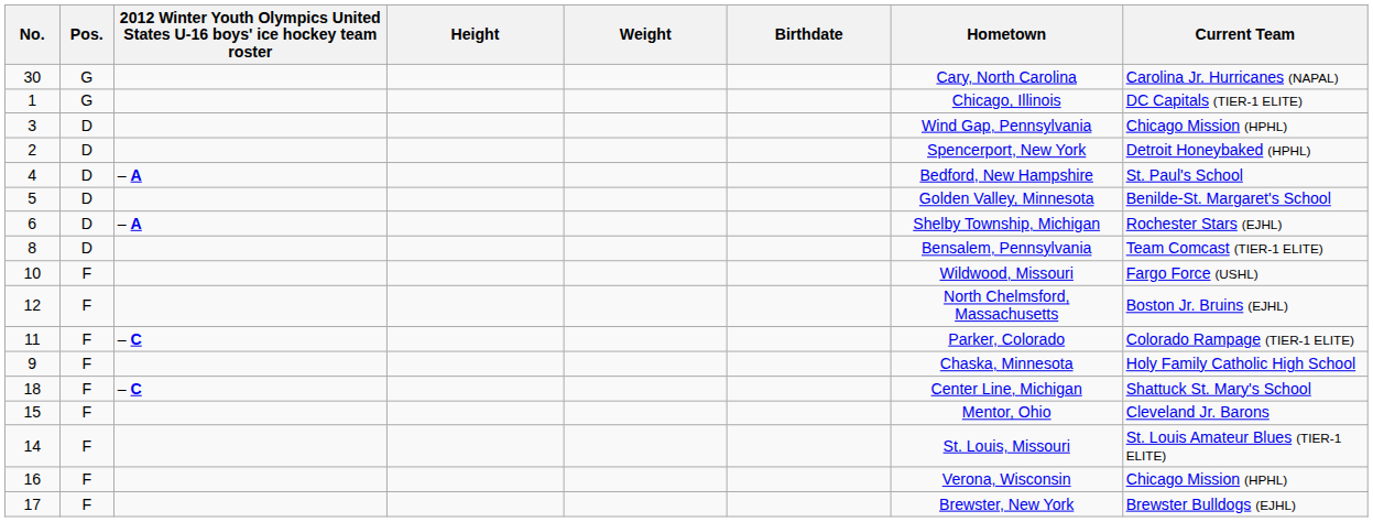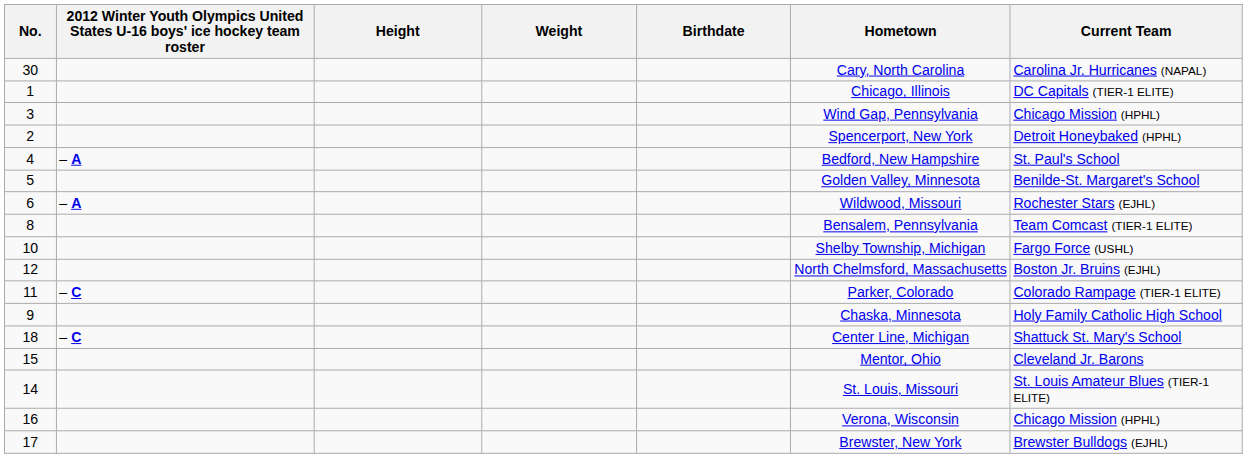- column: Pos. | G | G | D | D | D | D | D | D | F | F | F | F | F | F | F | F | F
6 | Hometown: Shelby Township, Michigan -> Wildwood, Missouri
10 | Hometown: Wildwood, Missouri -> Shelby Township, Michigan
